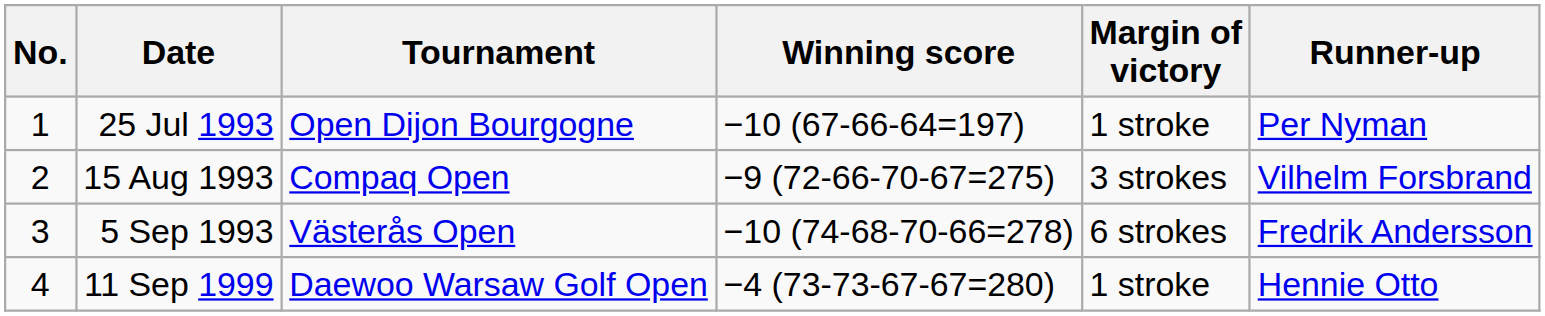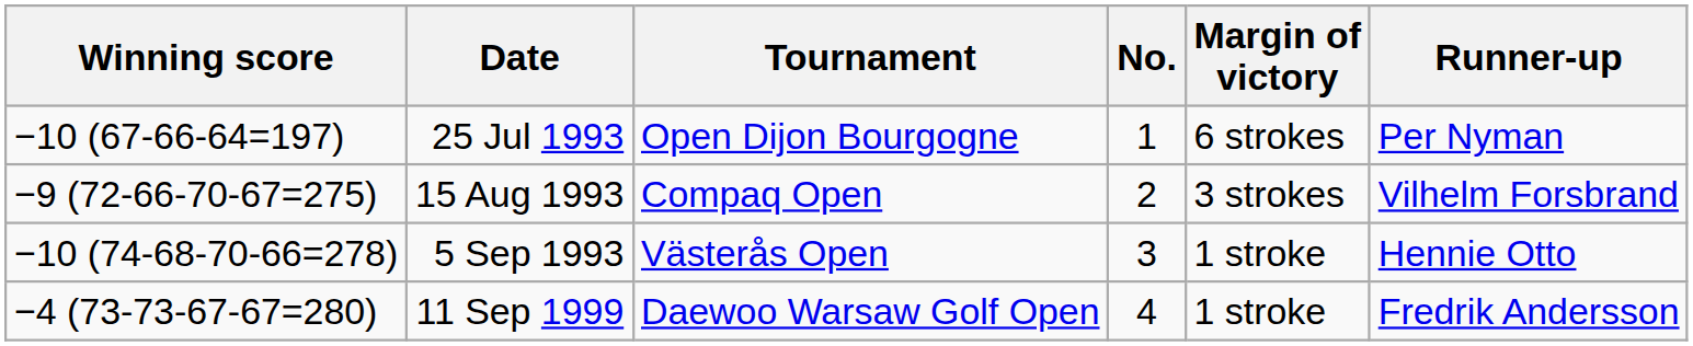columns swapped: No. <-> Winning score
25 Jul 1993 | Margin of victory: 1 stroke -> 6 strokes
5 Sep 1993 | Margin of victory: 6 strokes -> 1 stroke
5 Sep 1993 | Runner-up: Fredrik Andersson -> Hennie Otto
11 Sep 1999 | Runner-up: Hennie Otto -> Fredrik Andersson
